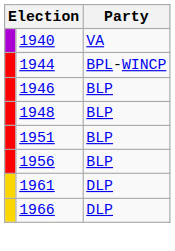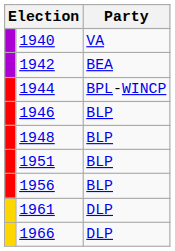+ row: 1942 | BEA
